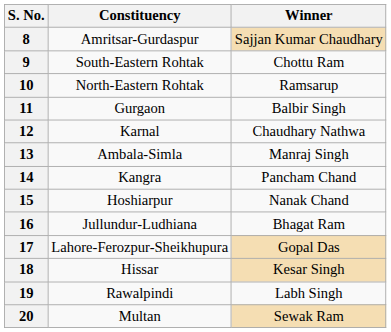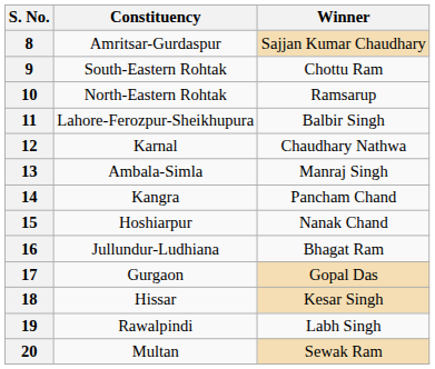11 | Constituency: Gurgaon -> Lahore-Ferozpur-Sheikhupura
17 | Constituency: Lahore-Ferozpur-Sheikhupura -> Gurgaon
